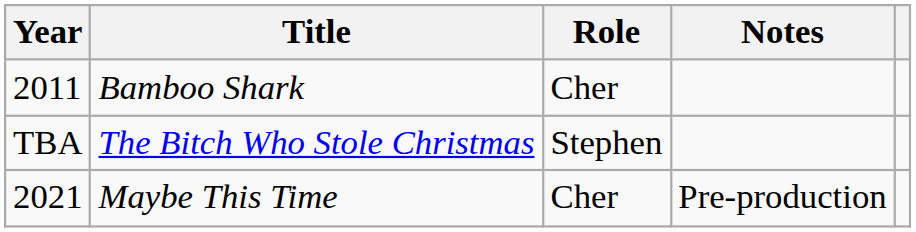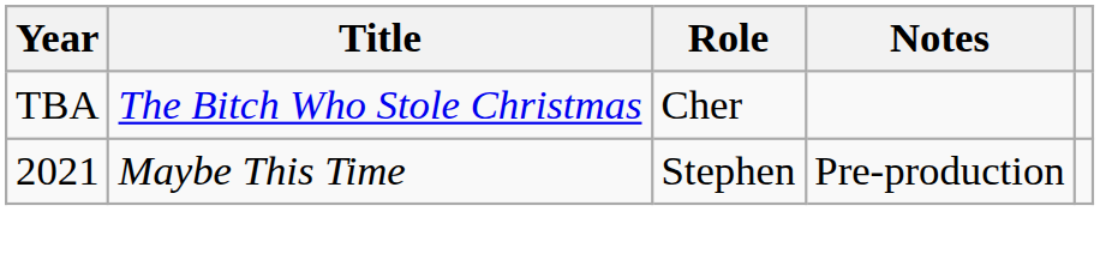- row: 2011 | Bamboo Shark | Cher
The Bitch Who Stole Christmas | Role: Stephen -> Cher
Maybe This Time | Role: Cher -> Stephen
